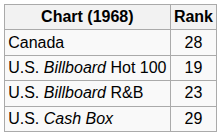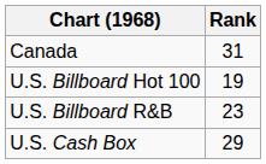Canada | Rank: 28 -> 31
